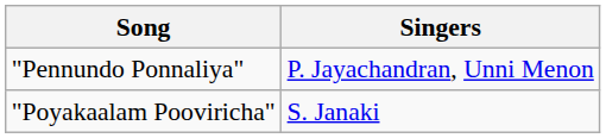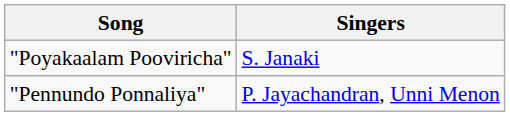rows swapped: "Pennundo Ponnaliya" <-> "Poyakaalam Pooviricha"
